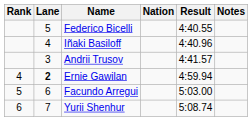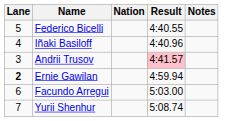- column: Rank | 4 | 5 | 6
Andrii Trusov | Result: no background -> pink background
